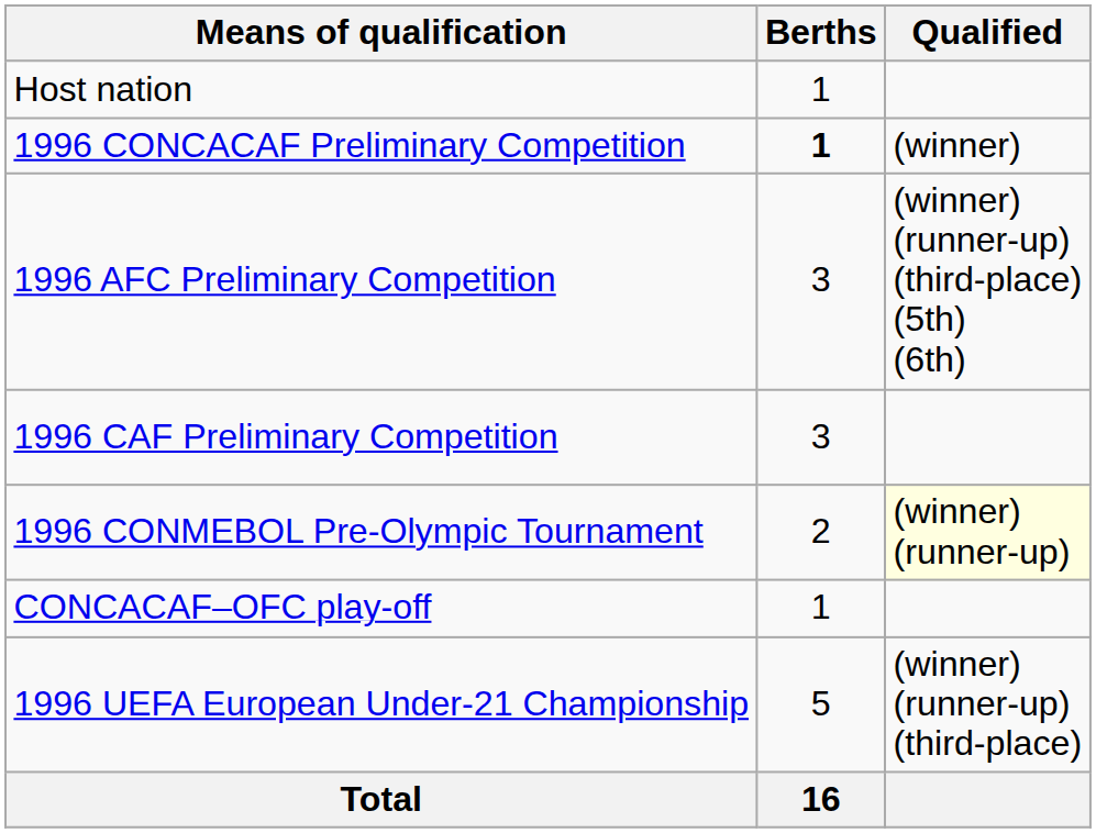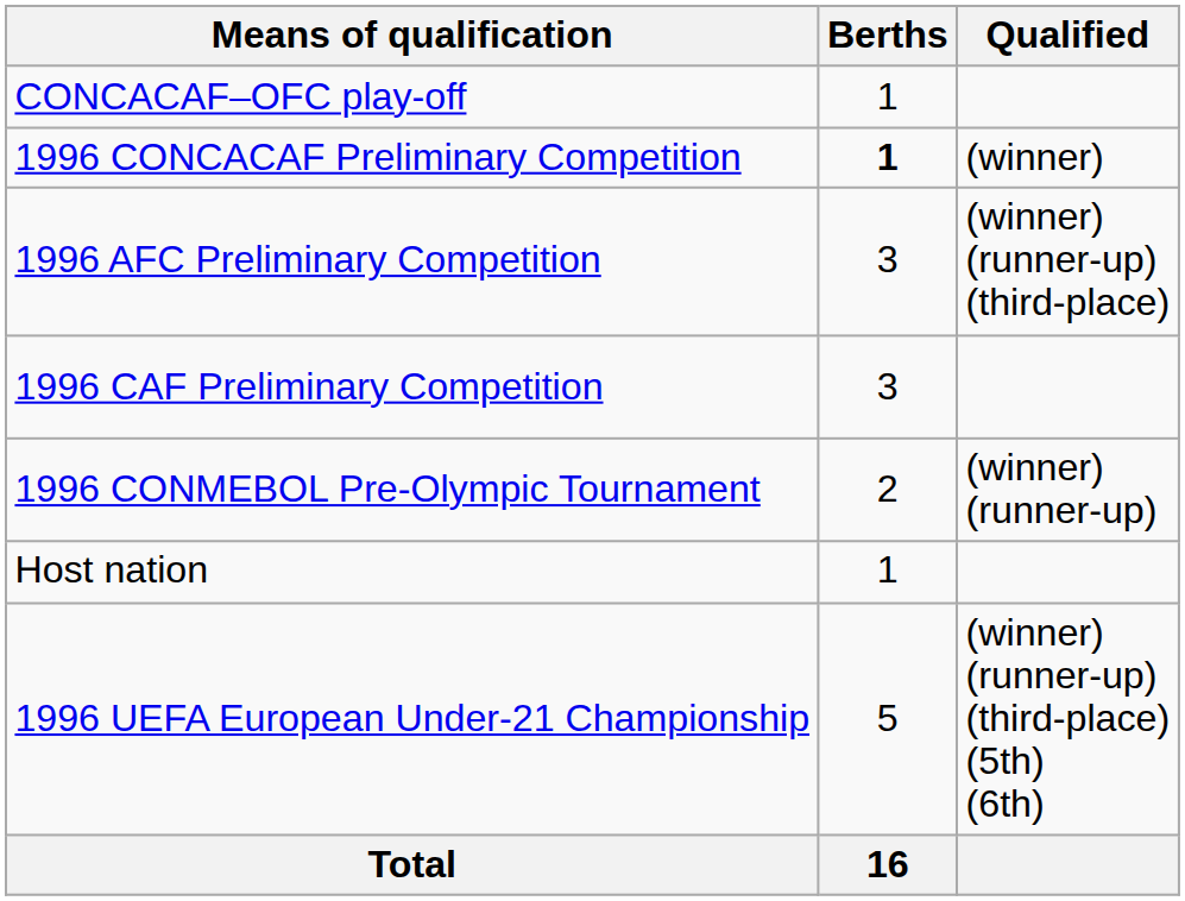rows swapped: Host nation <-> CONCACAF–OFC play-off
1996 AFC Preliminary Competition | Qualified: (winner) (runner-up) (third-place) (5th) (6th) -> (winner) (runner-up) (third-place)
1996 CONMEBOL Pre-Olympic Tournament | Qualified: lightyellow background -> no background
1996 UEFA European Under-21 Championship | Qualified: (winner) (runner-up) (third-place) -> (winner) (runner-up) (third-place) (5th) (6th)
